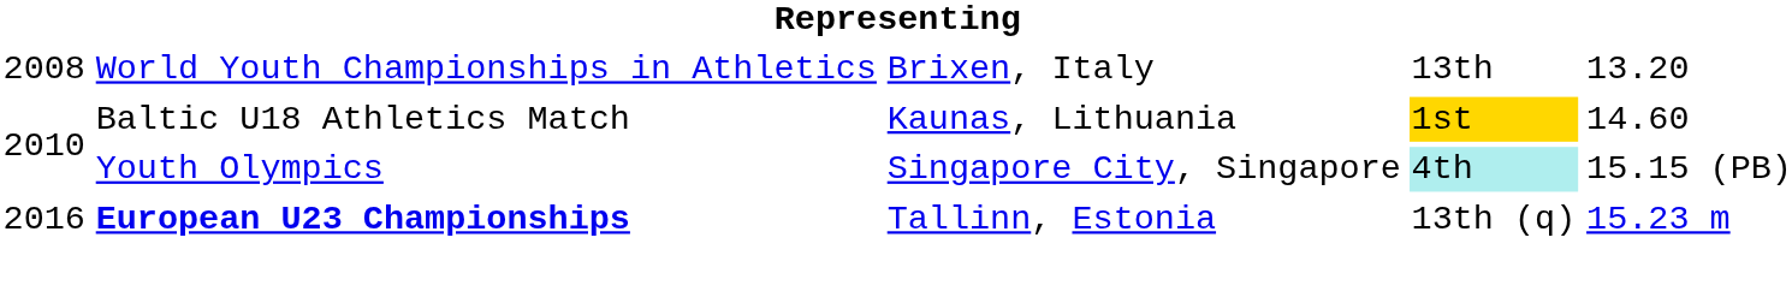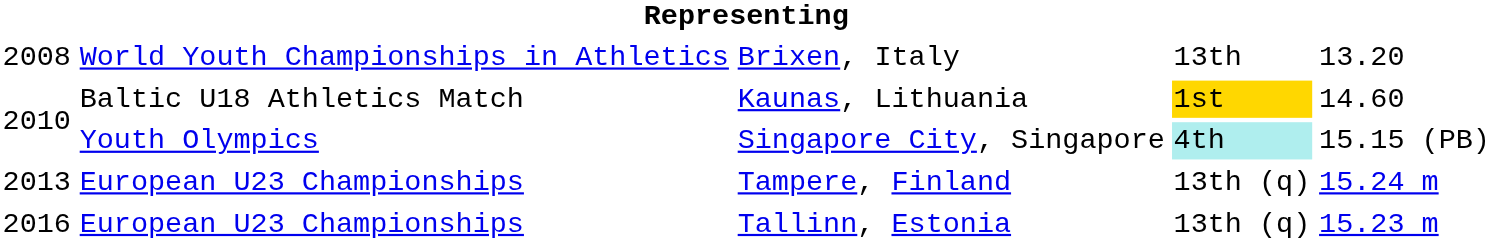+ row: 2013 | European U23 Championships | Tampere, Finland | 13th (q) | 15.24 m
Tallinn, Estonia | column 2: bold -> normal
